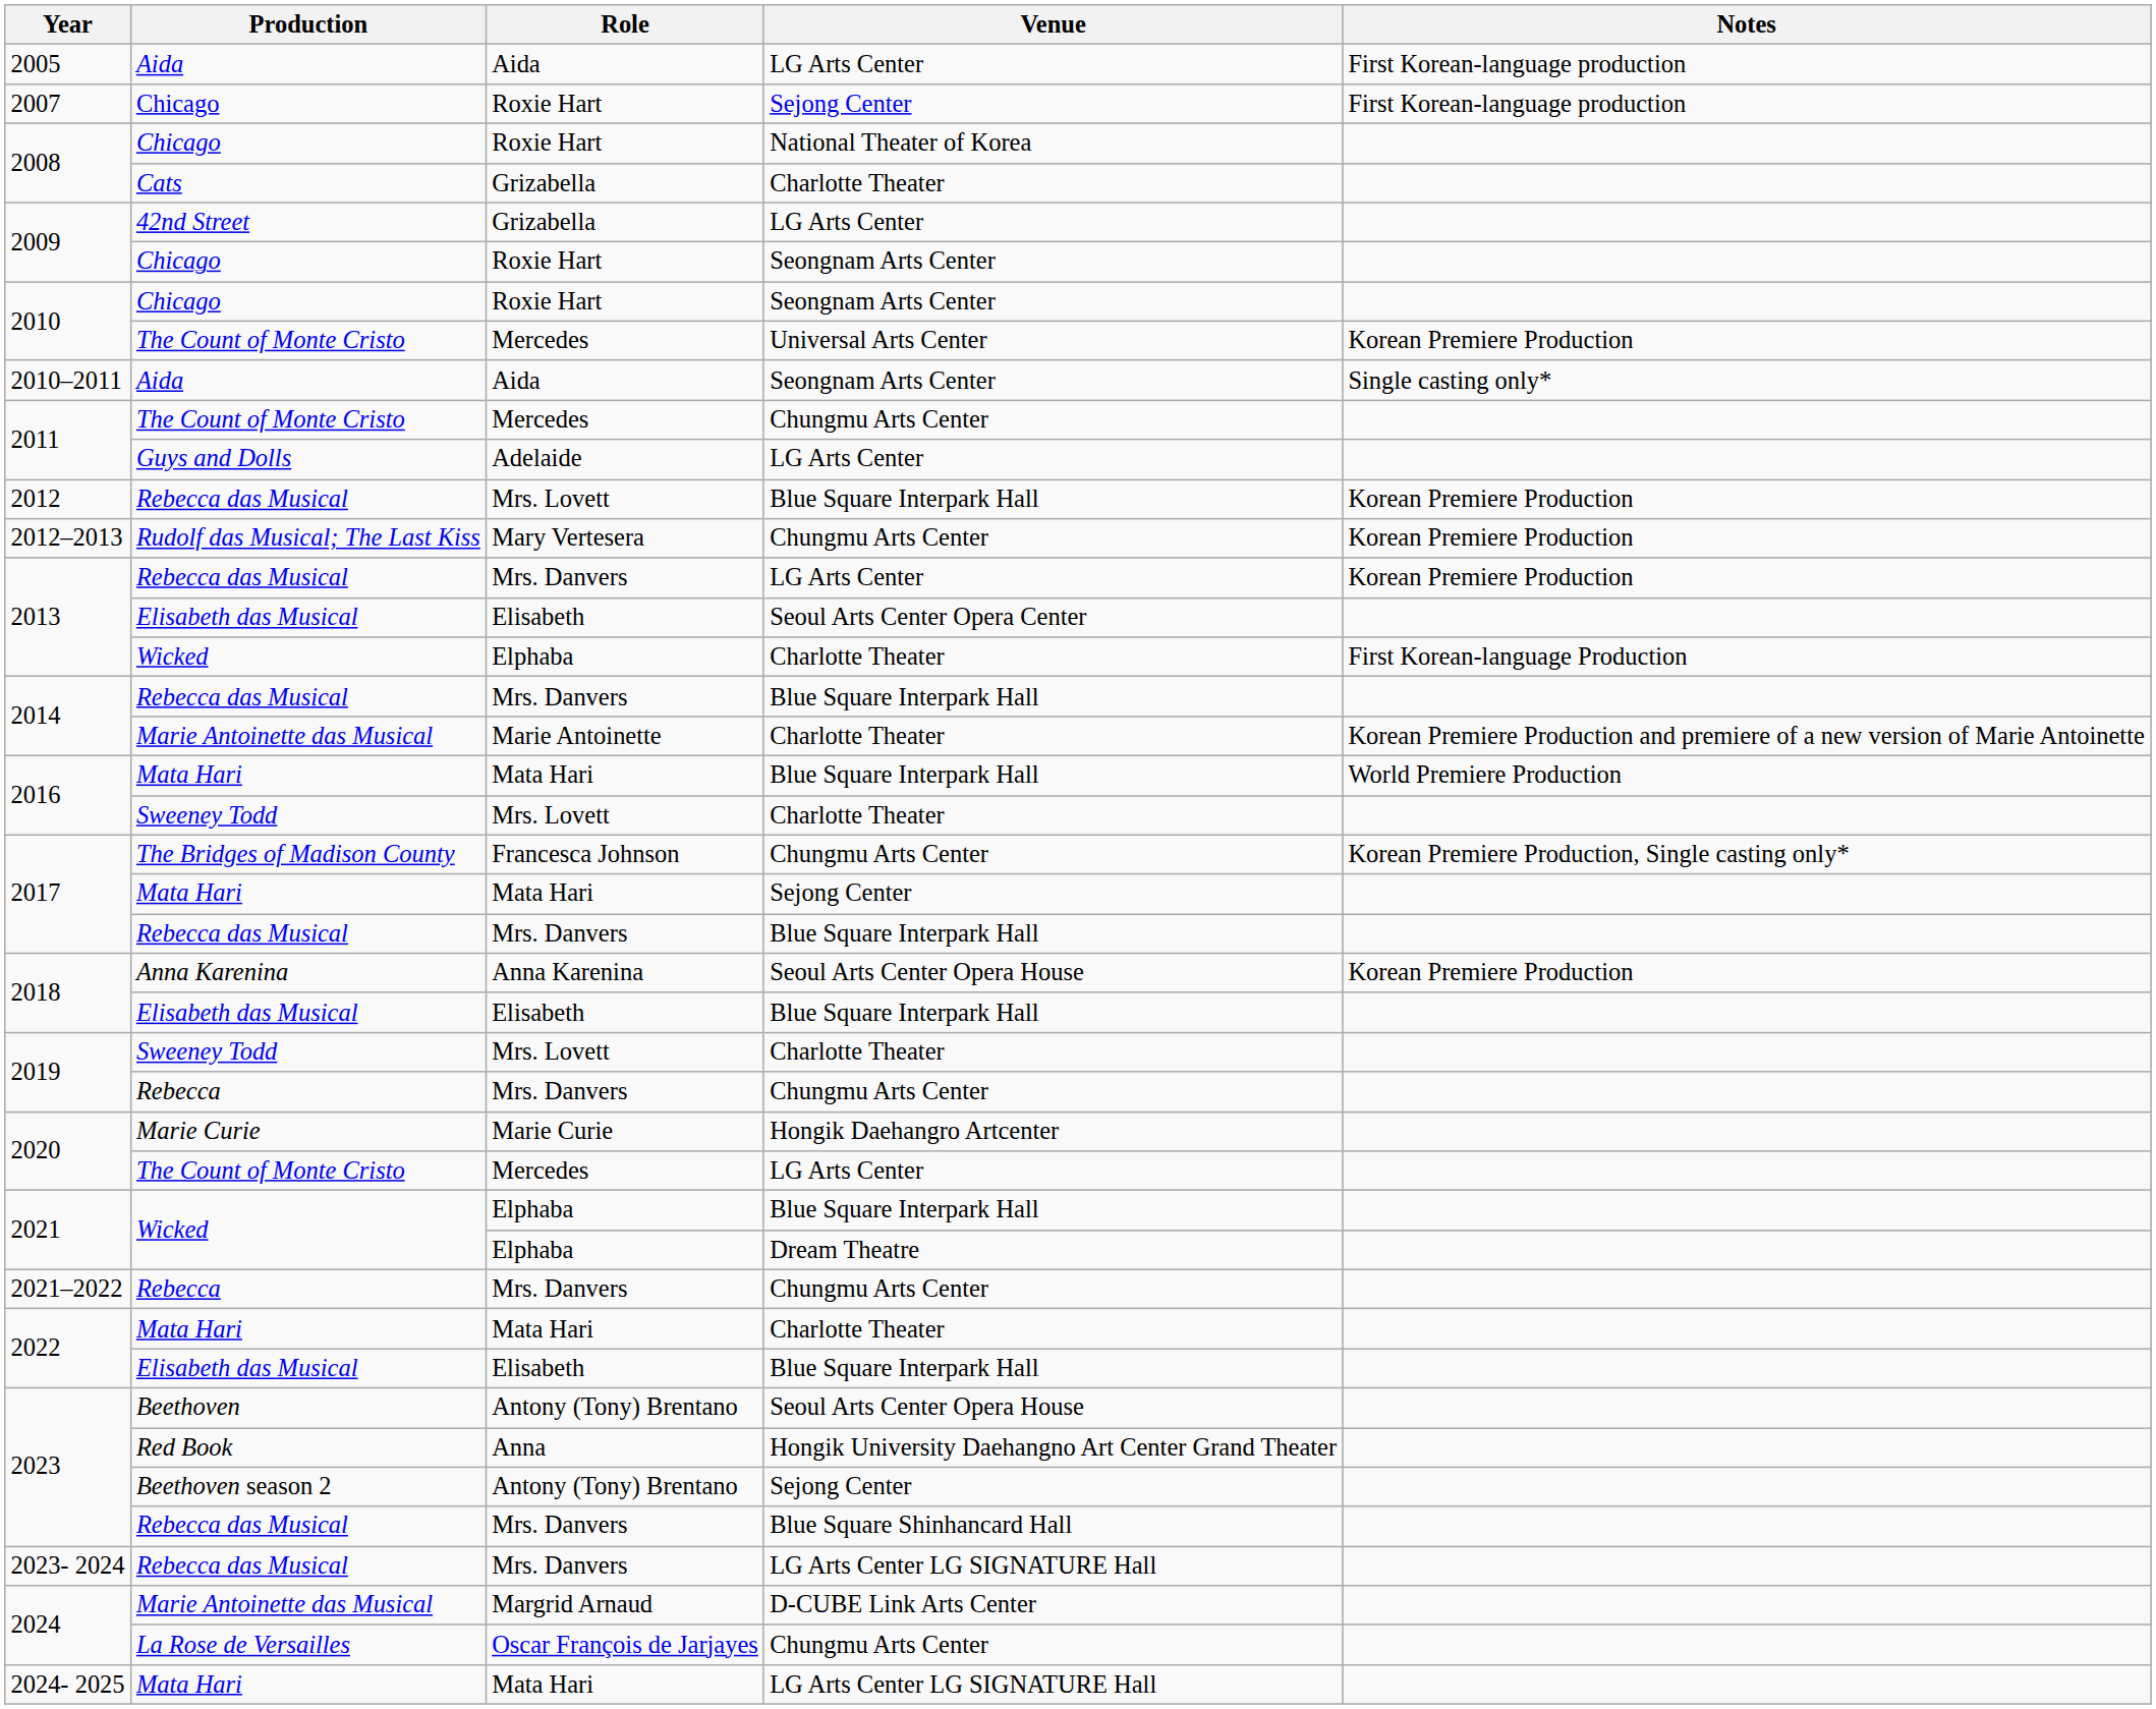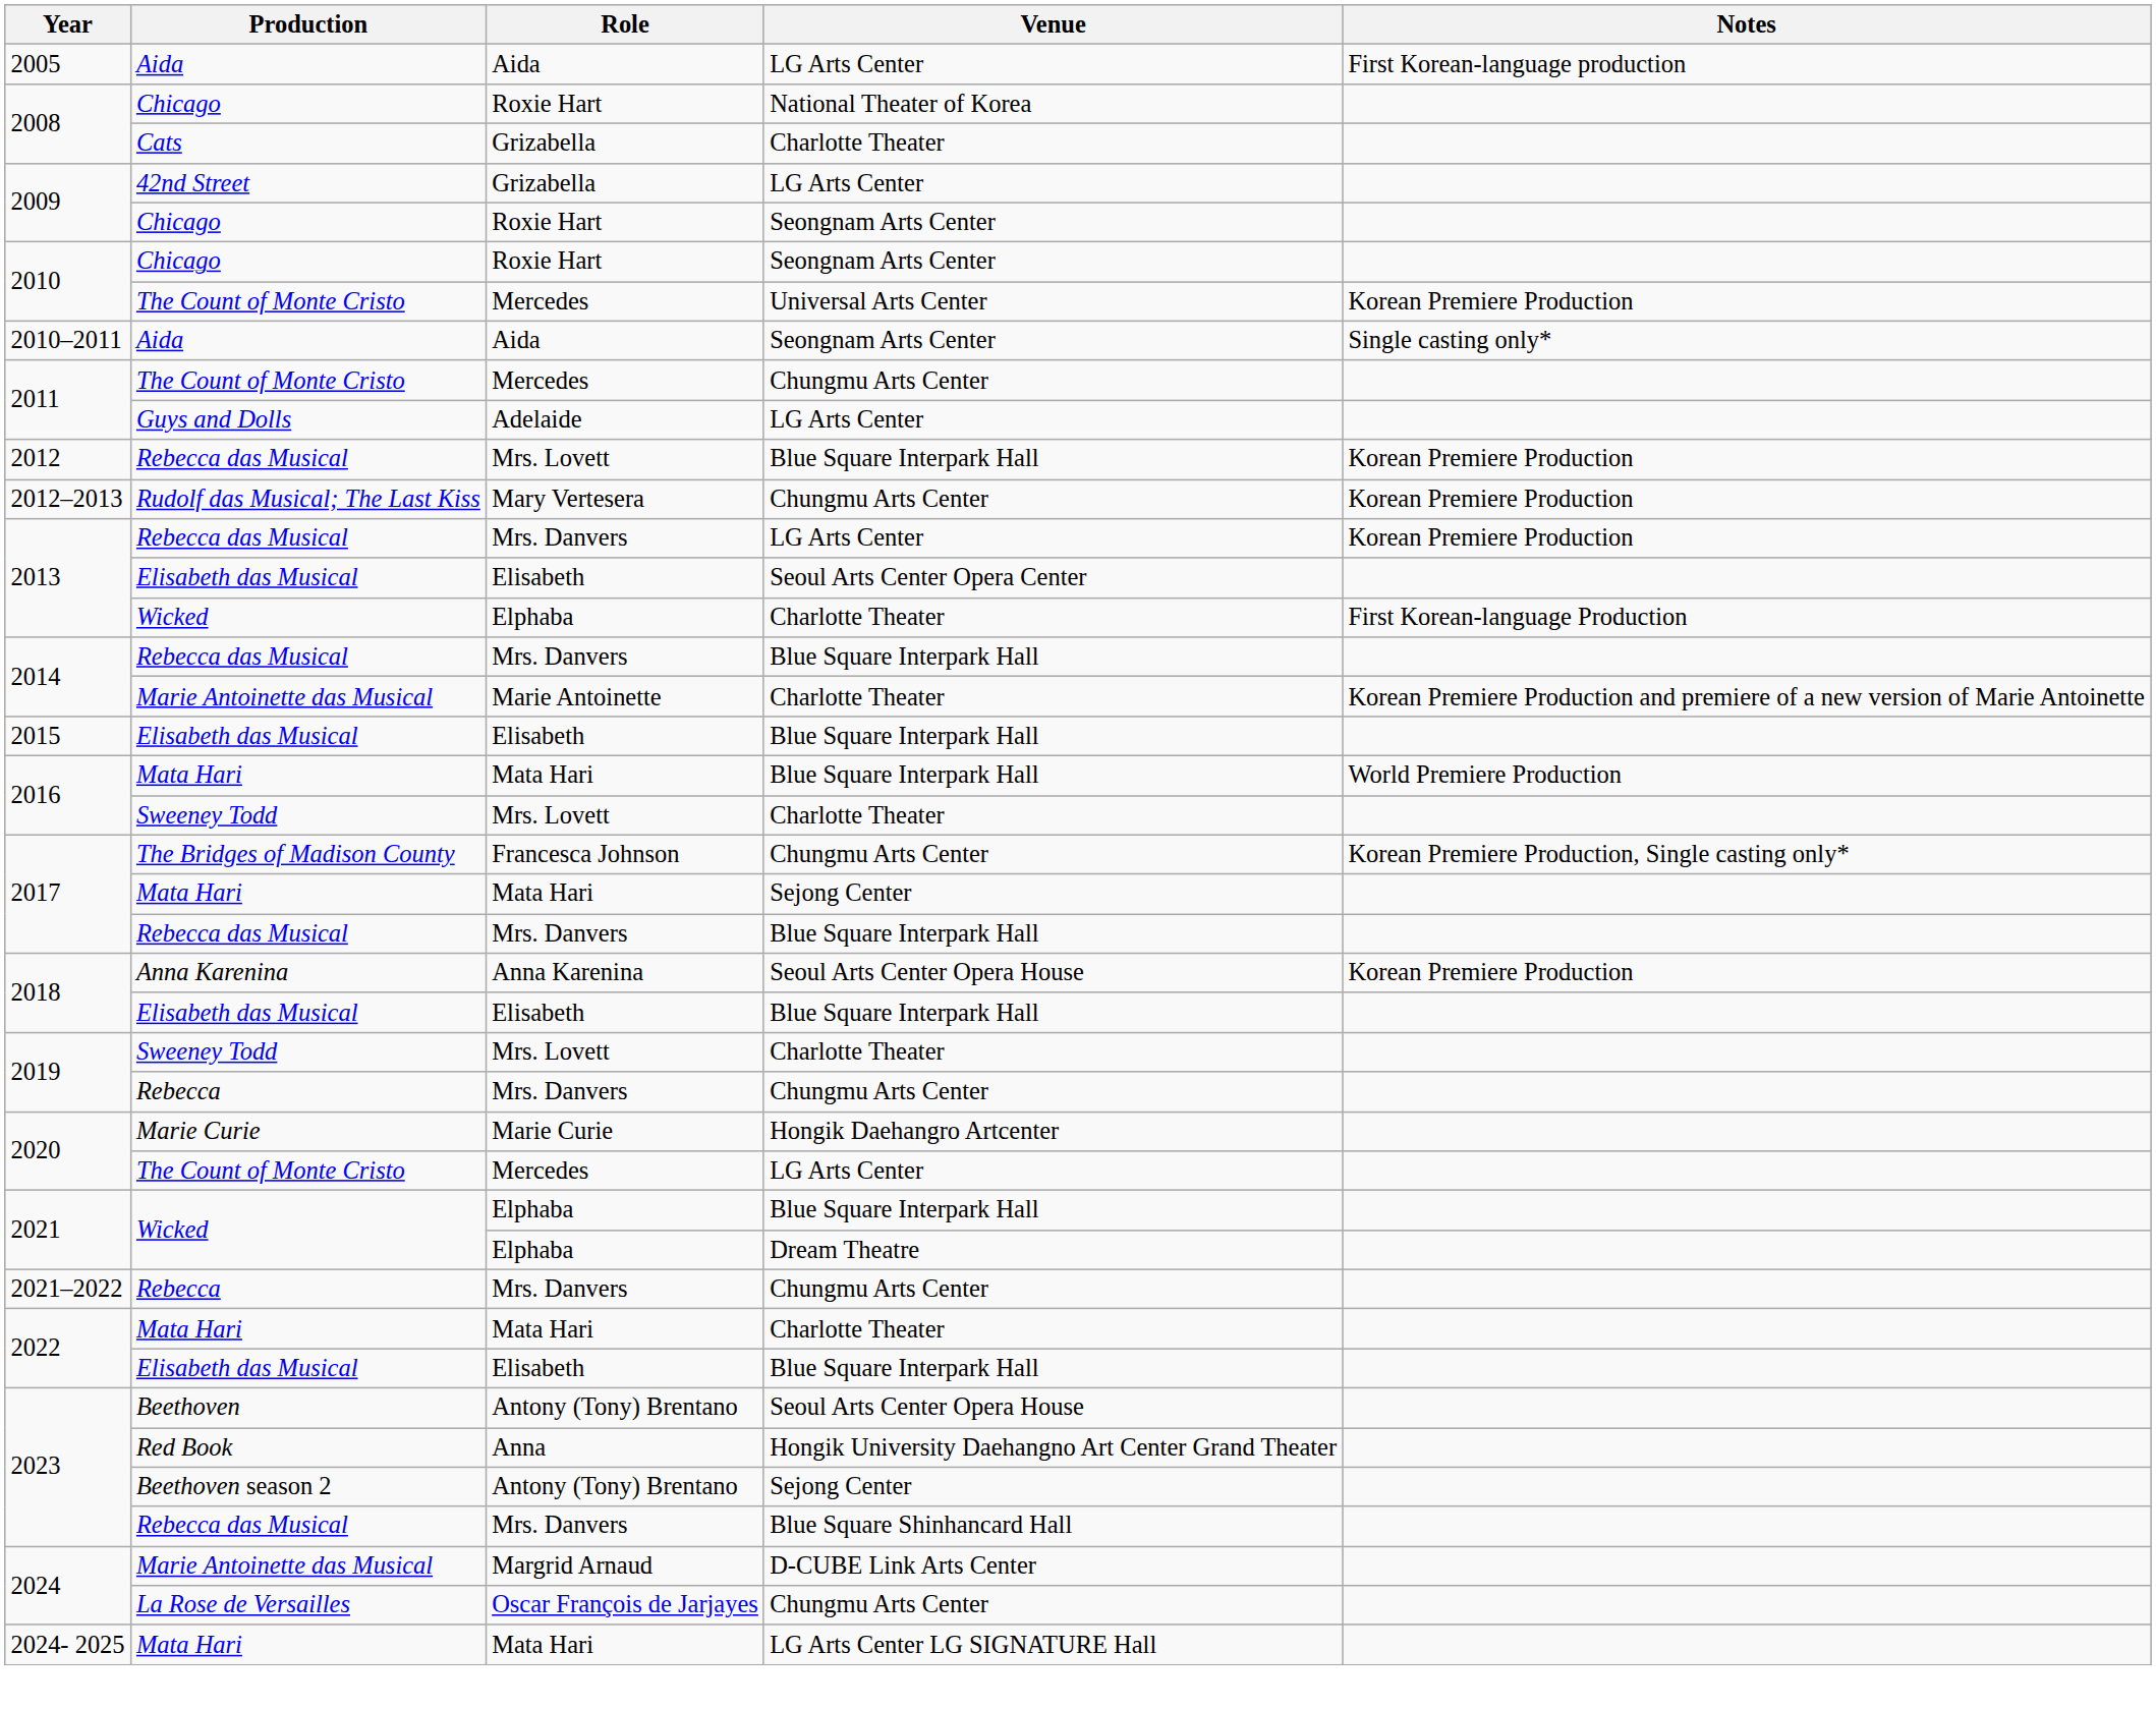- row: 2007 | Chicago | Roxie Hart | Sejong Center | First Korean-language production
+ row: 2015 | Elisabeth das Musical | Elisabeth | Blue Square Interpark Hall
- row: 2023- 2024 | Rebecca das Musical | Mrs. Danvers | LG Arts Center LG SIGNATURE Hall
